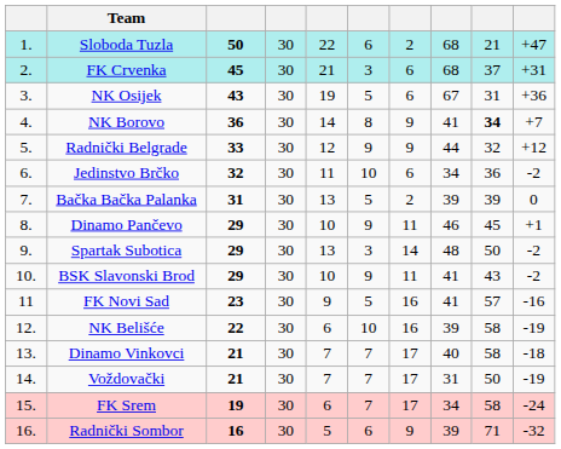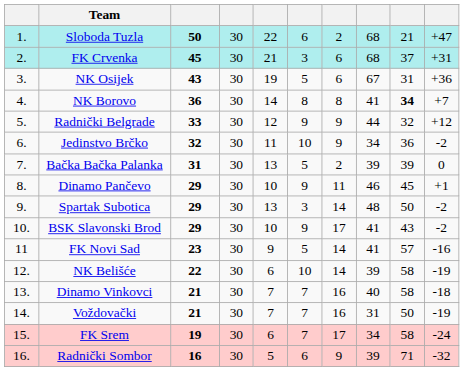NK Borovo | column 7: 9 -> 8
Jedinstvo Brčko | column 7: 6 -> 9
BSK Slavonski Brod | column 7: 11 -> 17
FK Novi Sad | column 7: 16 -> 14
NK Belišće | column 7: 16 -> 14
Dinamo Vinkovci | column 7: 17 -> 16
Voždovački | column 7: 17 -> 16
